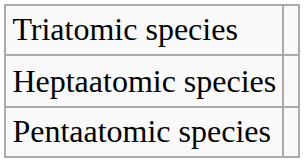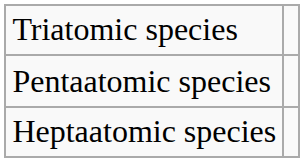rows swapped: Pentaatomic species <-> Heptaatomic species
